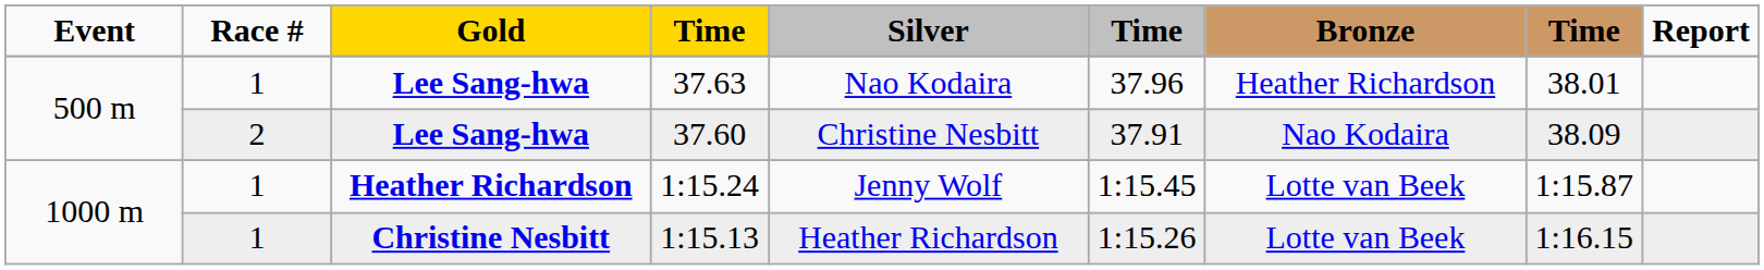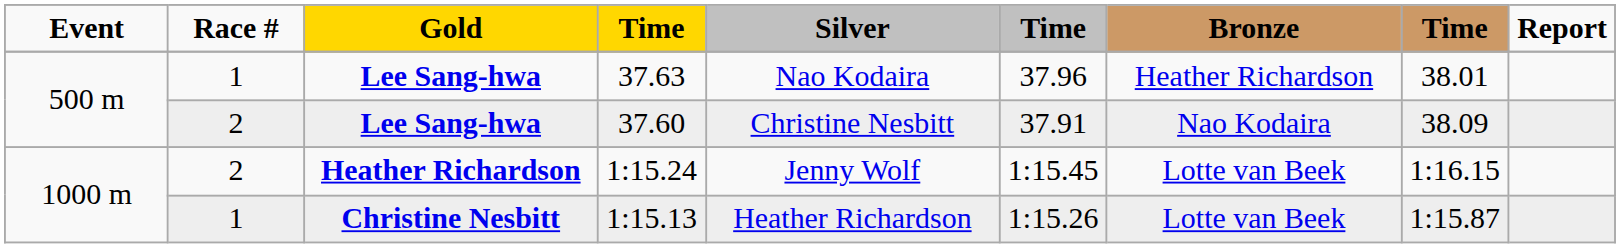1:15.24 | Race #: 1 -> 2
1:15.24 | column 8: 1:15.87 -> 1:16.15
1:15.13 | column 8: 1:16.15 -> 1:15.87
